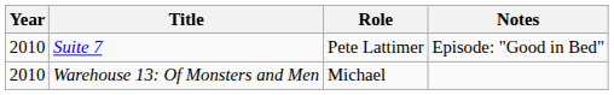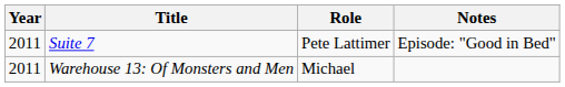Suite 7 | Year: 2010 -> 2011
Warehouse 13: Of Monsters and Men | Year: 2010 -> 2011
